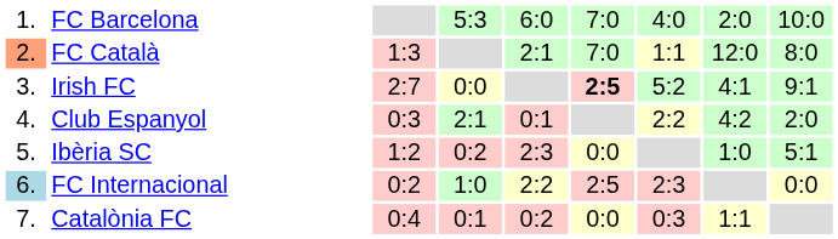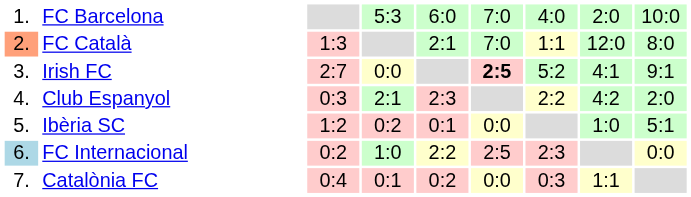Club Espanyol | column 5: 0:1 -> 2:3
Ibèria SC | column 5: 2:3 -> 0:1
